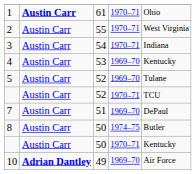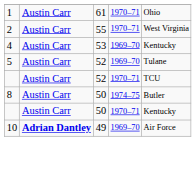1 | column 2: bold -> normal
- row: 3 | Austin Carr | 54 | 1970–71 | Indiana
- row: 7 | Austin Carr | 51 | 1969–70 | DePaul
